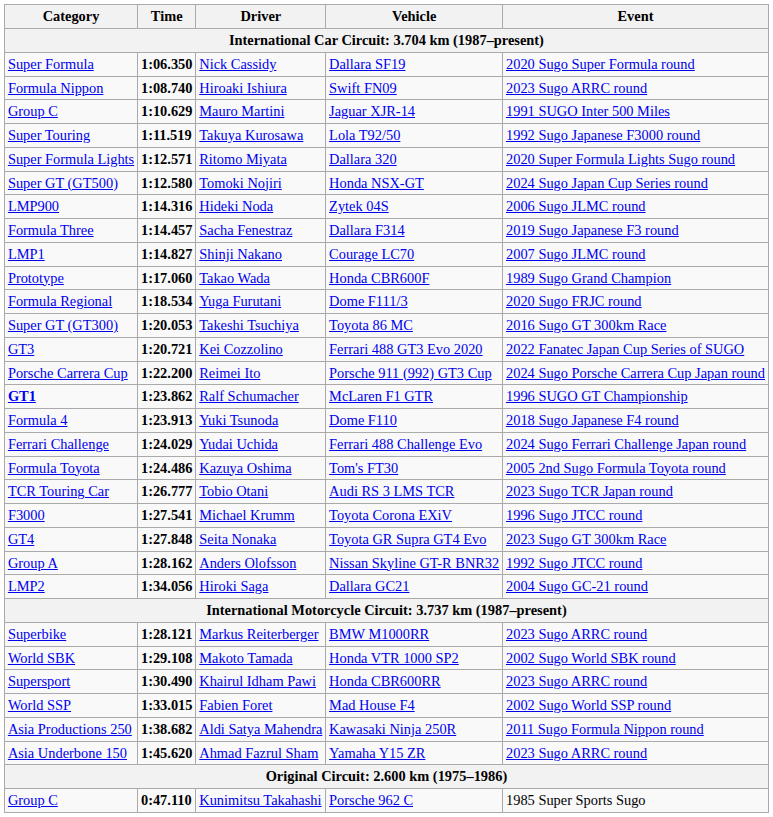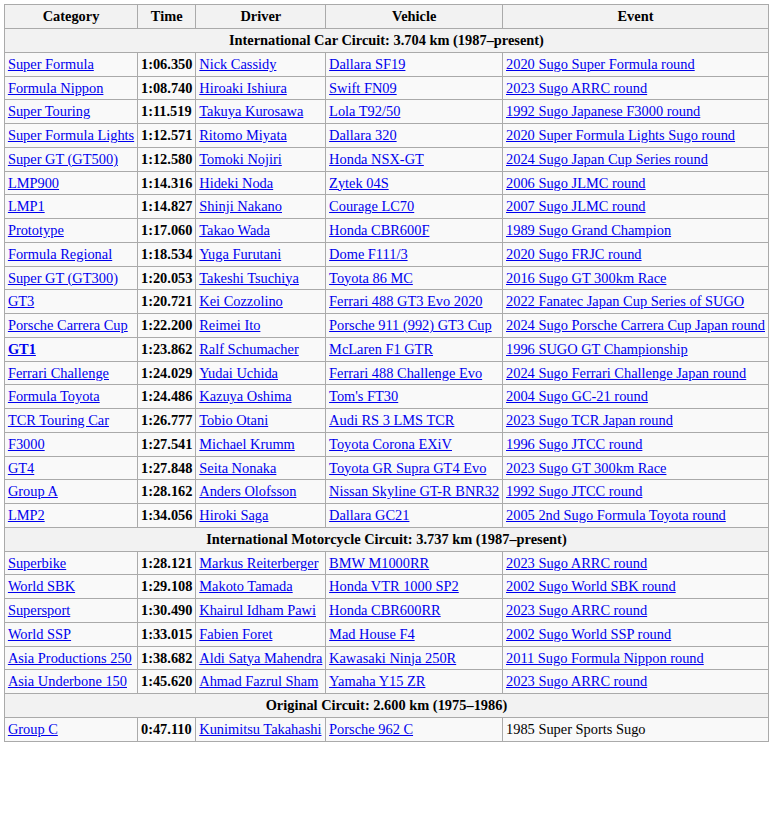- row: Group C | 1:10.629 | Mauro Martini | Jaguar XJR-14 | 1991 SUGO Inter 500 Miles
- row: Formula Three | 1:14.457 | Sacha Fenestraz | Dallara F314 | 2019 Sugo Japanese F3 round
- row: Formula 4 | 1:23.913 | Yuki Tsunoda | Dome F110 | 2018 Sugo Japanese F4 round
Kazuya Oshima | Event: 2005 2nd Sugo Formula Toyota round -> 2004 Sugo GC-21 round
Hiroki Saga | Event: 2004 Sugo GC-21 round -> 2005 2nd Sugo Formula Toyota round
